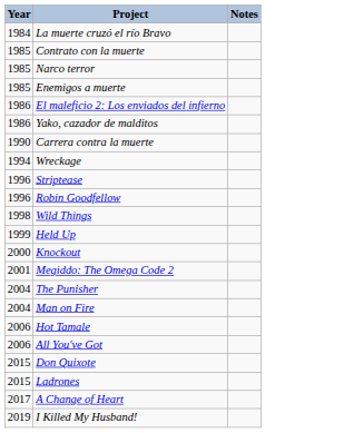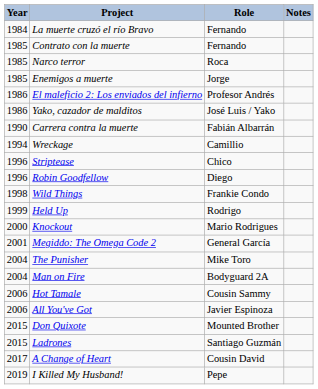+ column: Role | Fernando | Fernando | Roca | Jorge | Profesor Andrés | José Luis / Yako | Fabián Albarrán | Camillio | Chico | Diego | Frankie Condo | Rodrigo | Mario Rodrigues | General García | Mike Toro | Bodyguard 2A | Cousin Sammy | Javier Espinoza | Mounted Brother | Santiago Guzmán | Cousin David | Pepe
